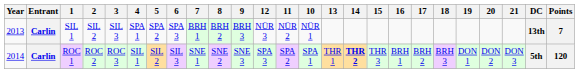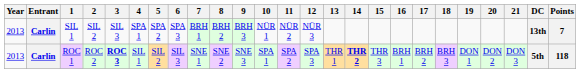columns swapped: 10 <-> 12
ROC 1 | Year: 2014 -> 2013
ROC 1 | 3: normal -> bold
ROC 1 | Points: 120 -> 118
